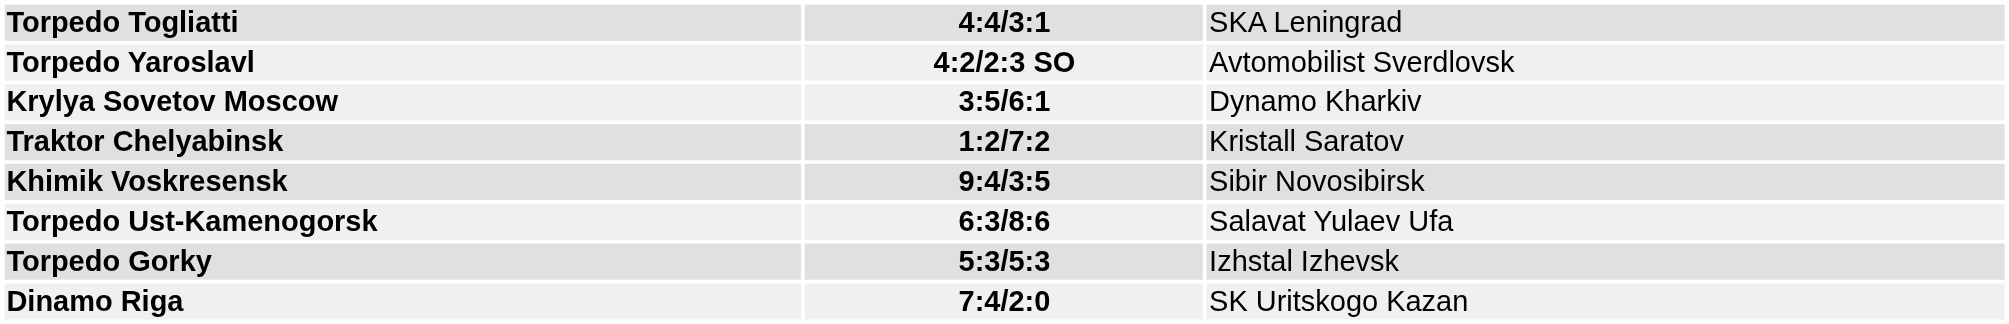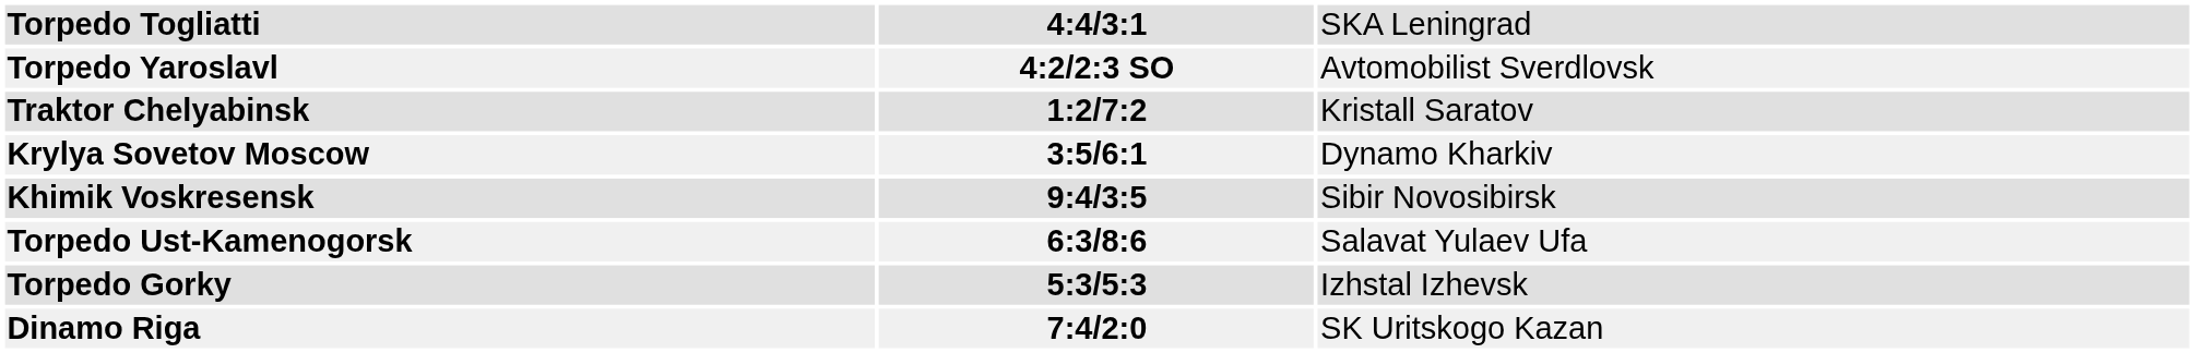rows swapped: Traktor Chelyabinsk <-> Krylya Sovetov Moscow
